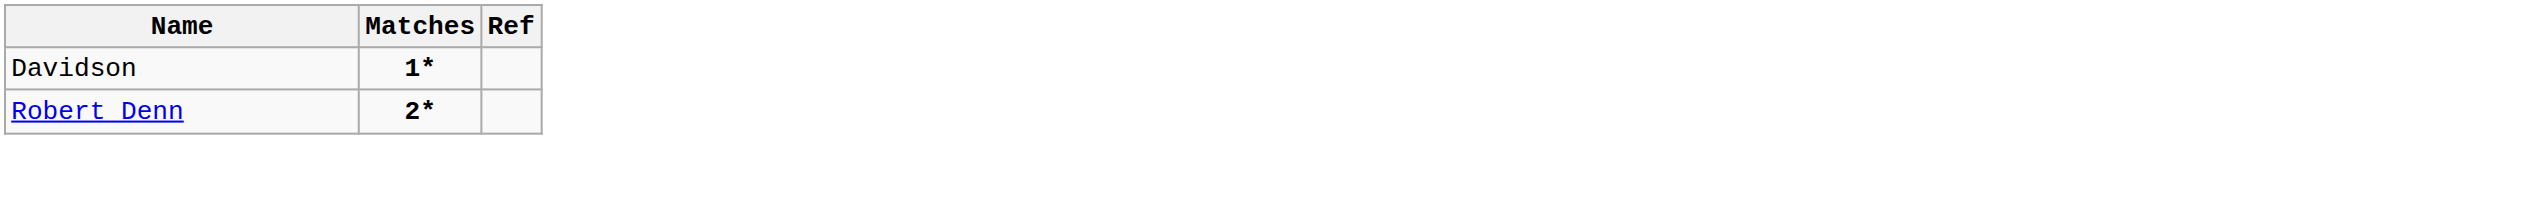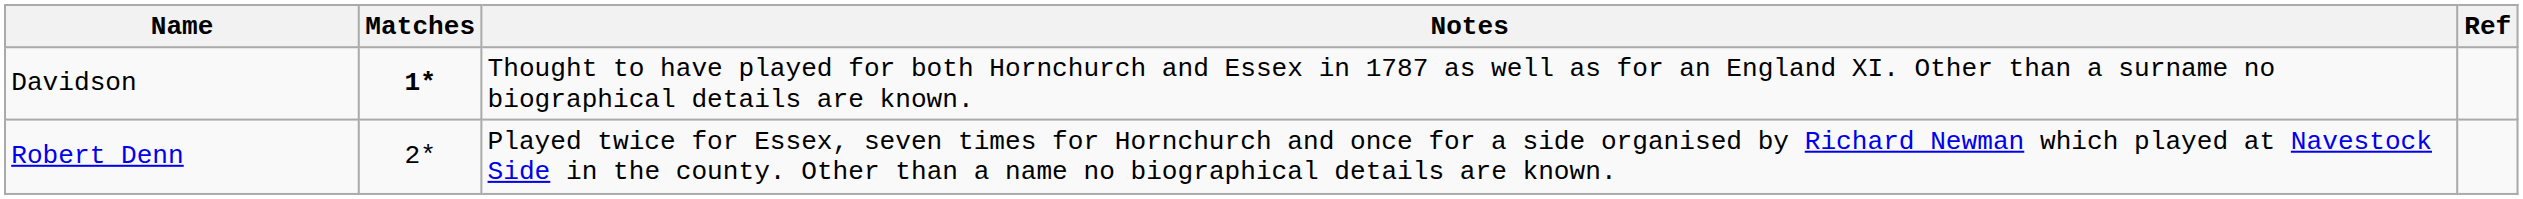+ column: Notes | Thought to have played for both Hornchurch and Essex in 1787 as well as for an England XI. Other than a surname no biographical details are known. | Played twice for Essex, seven times for Hornchurch and once for a side organised by Richard Newman which played at Navestock Side in the county. Other than a name no biographical details are known.
Robert Denn | Matches: bold -> normal
